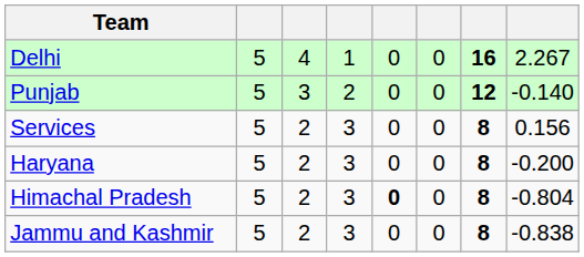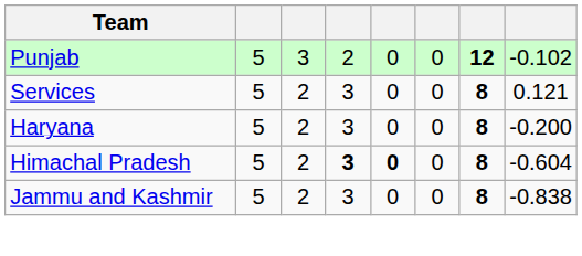- row: Delhi | 5 | 4 | 1 | 0 | 0 | 16 | 2.267
Punjab | column 8: -0.140 -> -0.102
Services | column 8: 0.156 -> 0.121
Himachal Pradesh | column 4: normal -> bold
Himachal Pradesh | column 8: -0.804 -> -0.604
